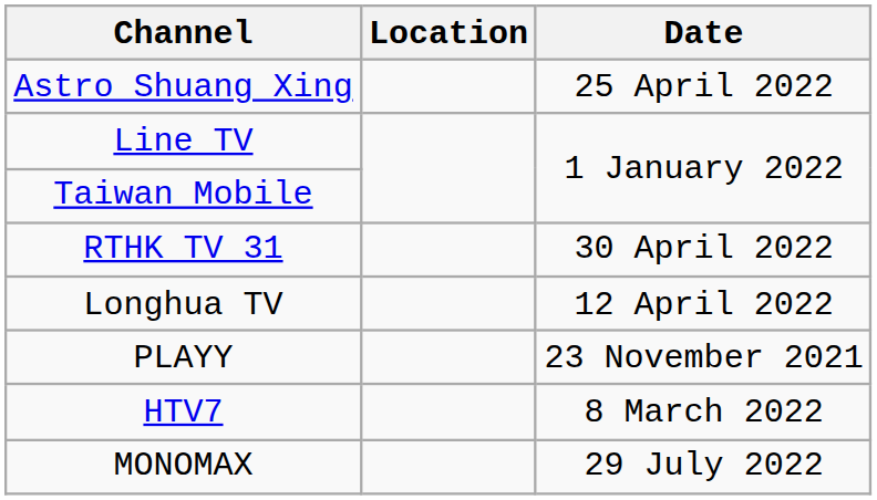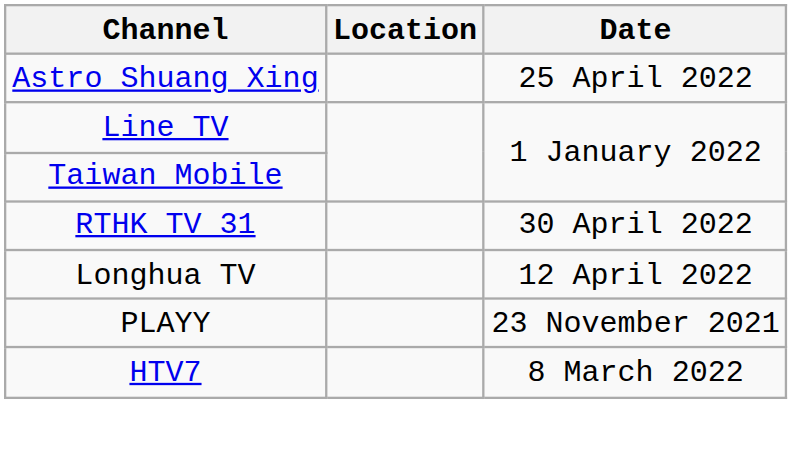- row: MONOMAX | 29 July 2022
